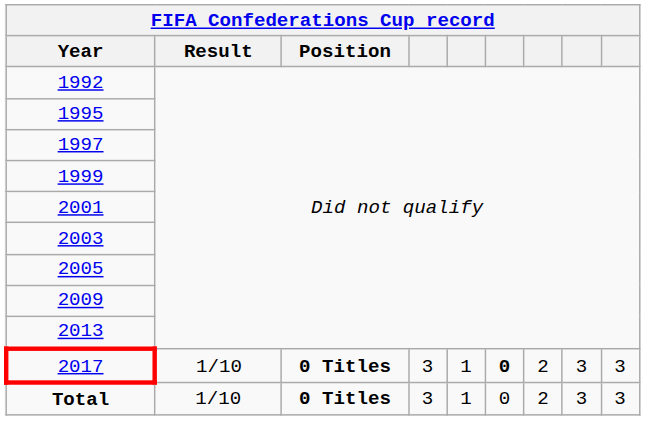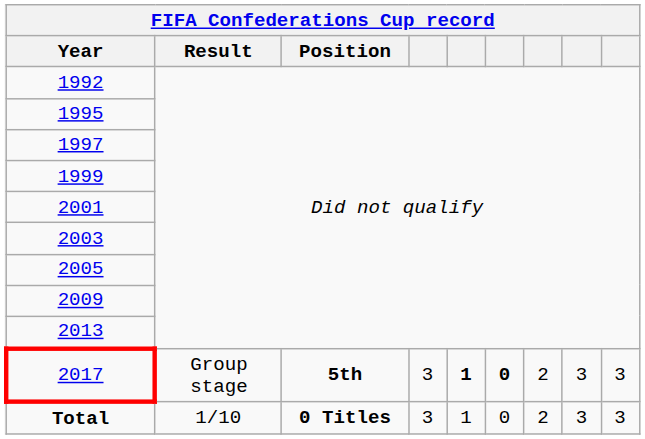2017 | Result: 1/10 -> Group stage
2017 | Position: 0 Titles -> 5th
2017 | column 5: normal -> bold
